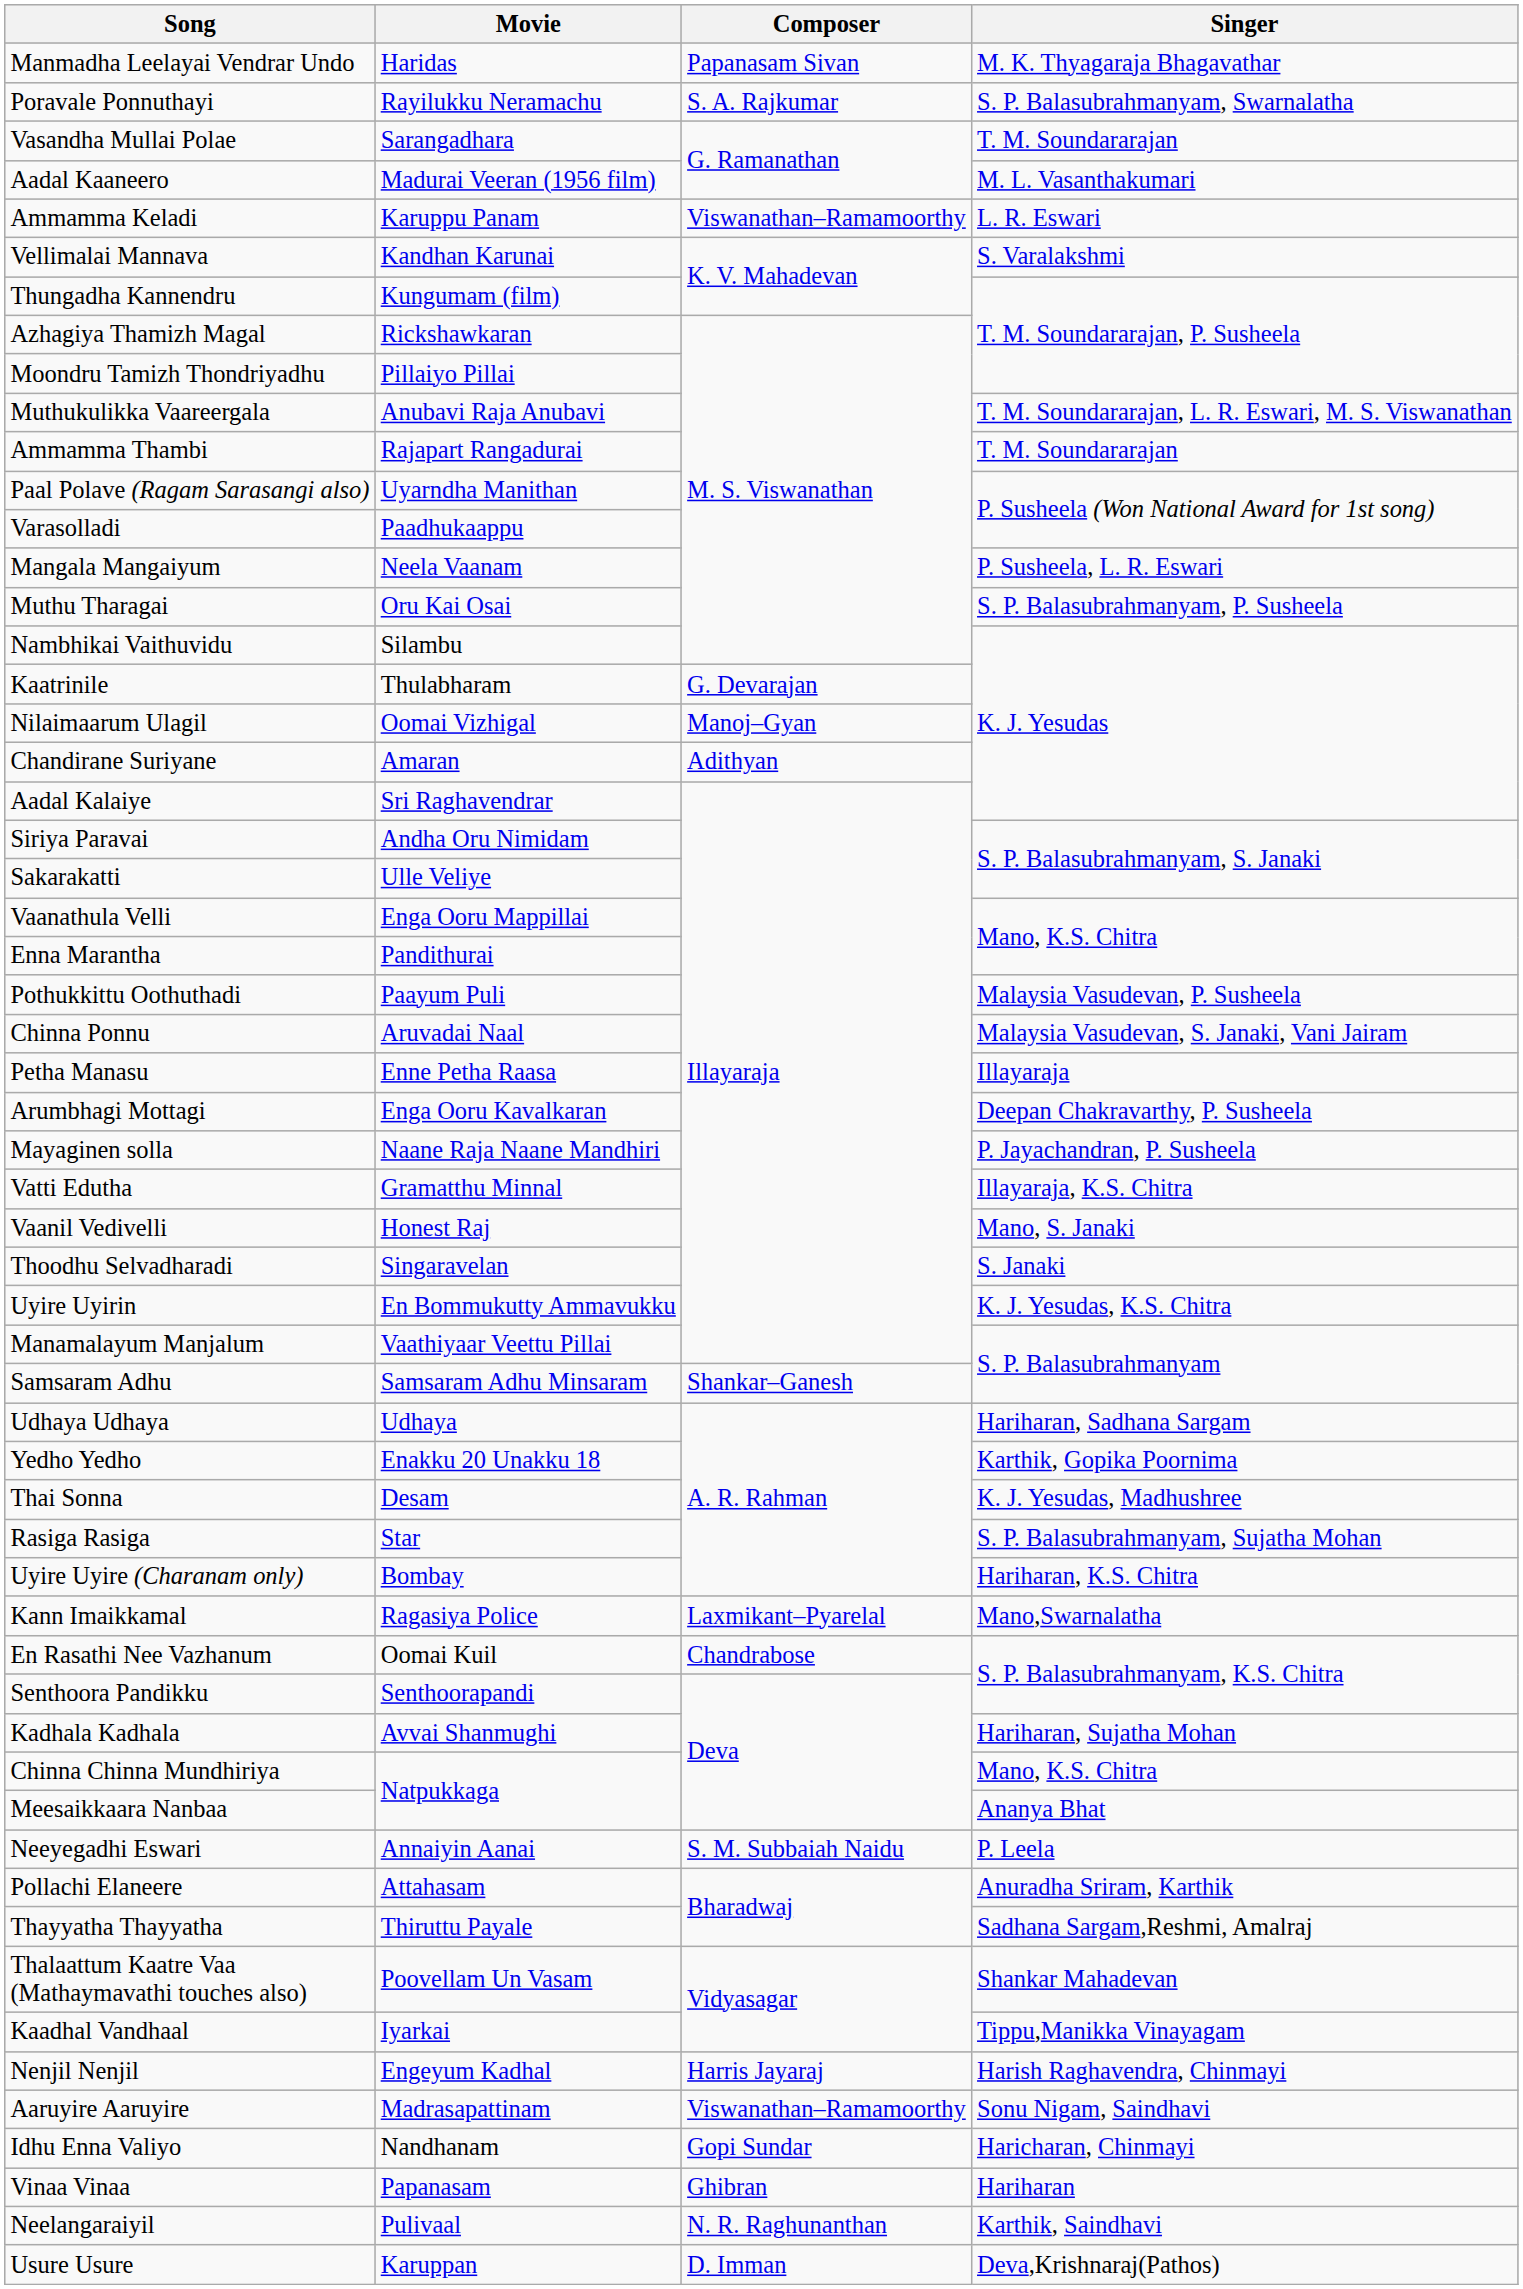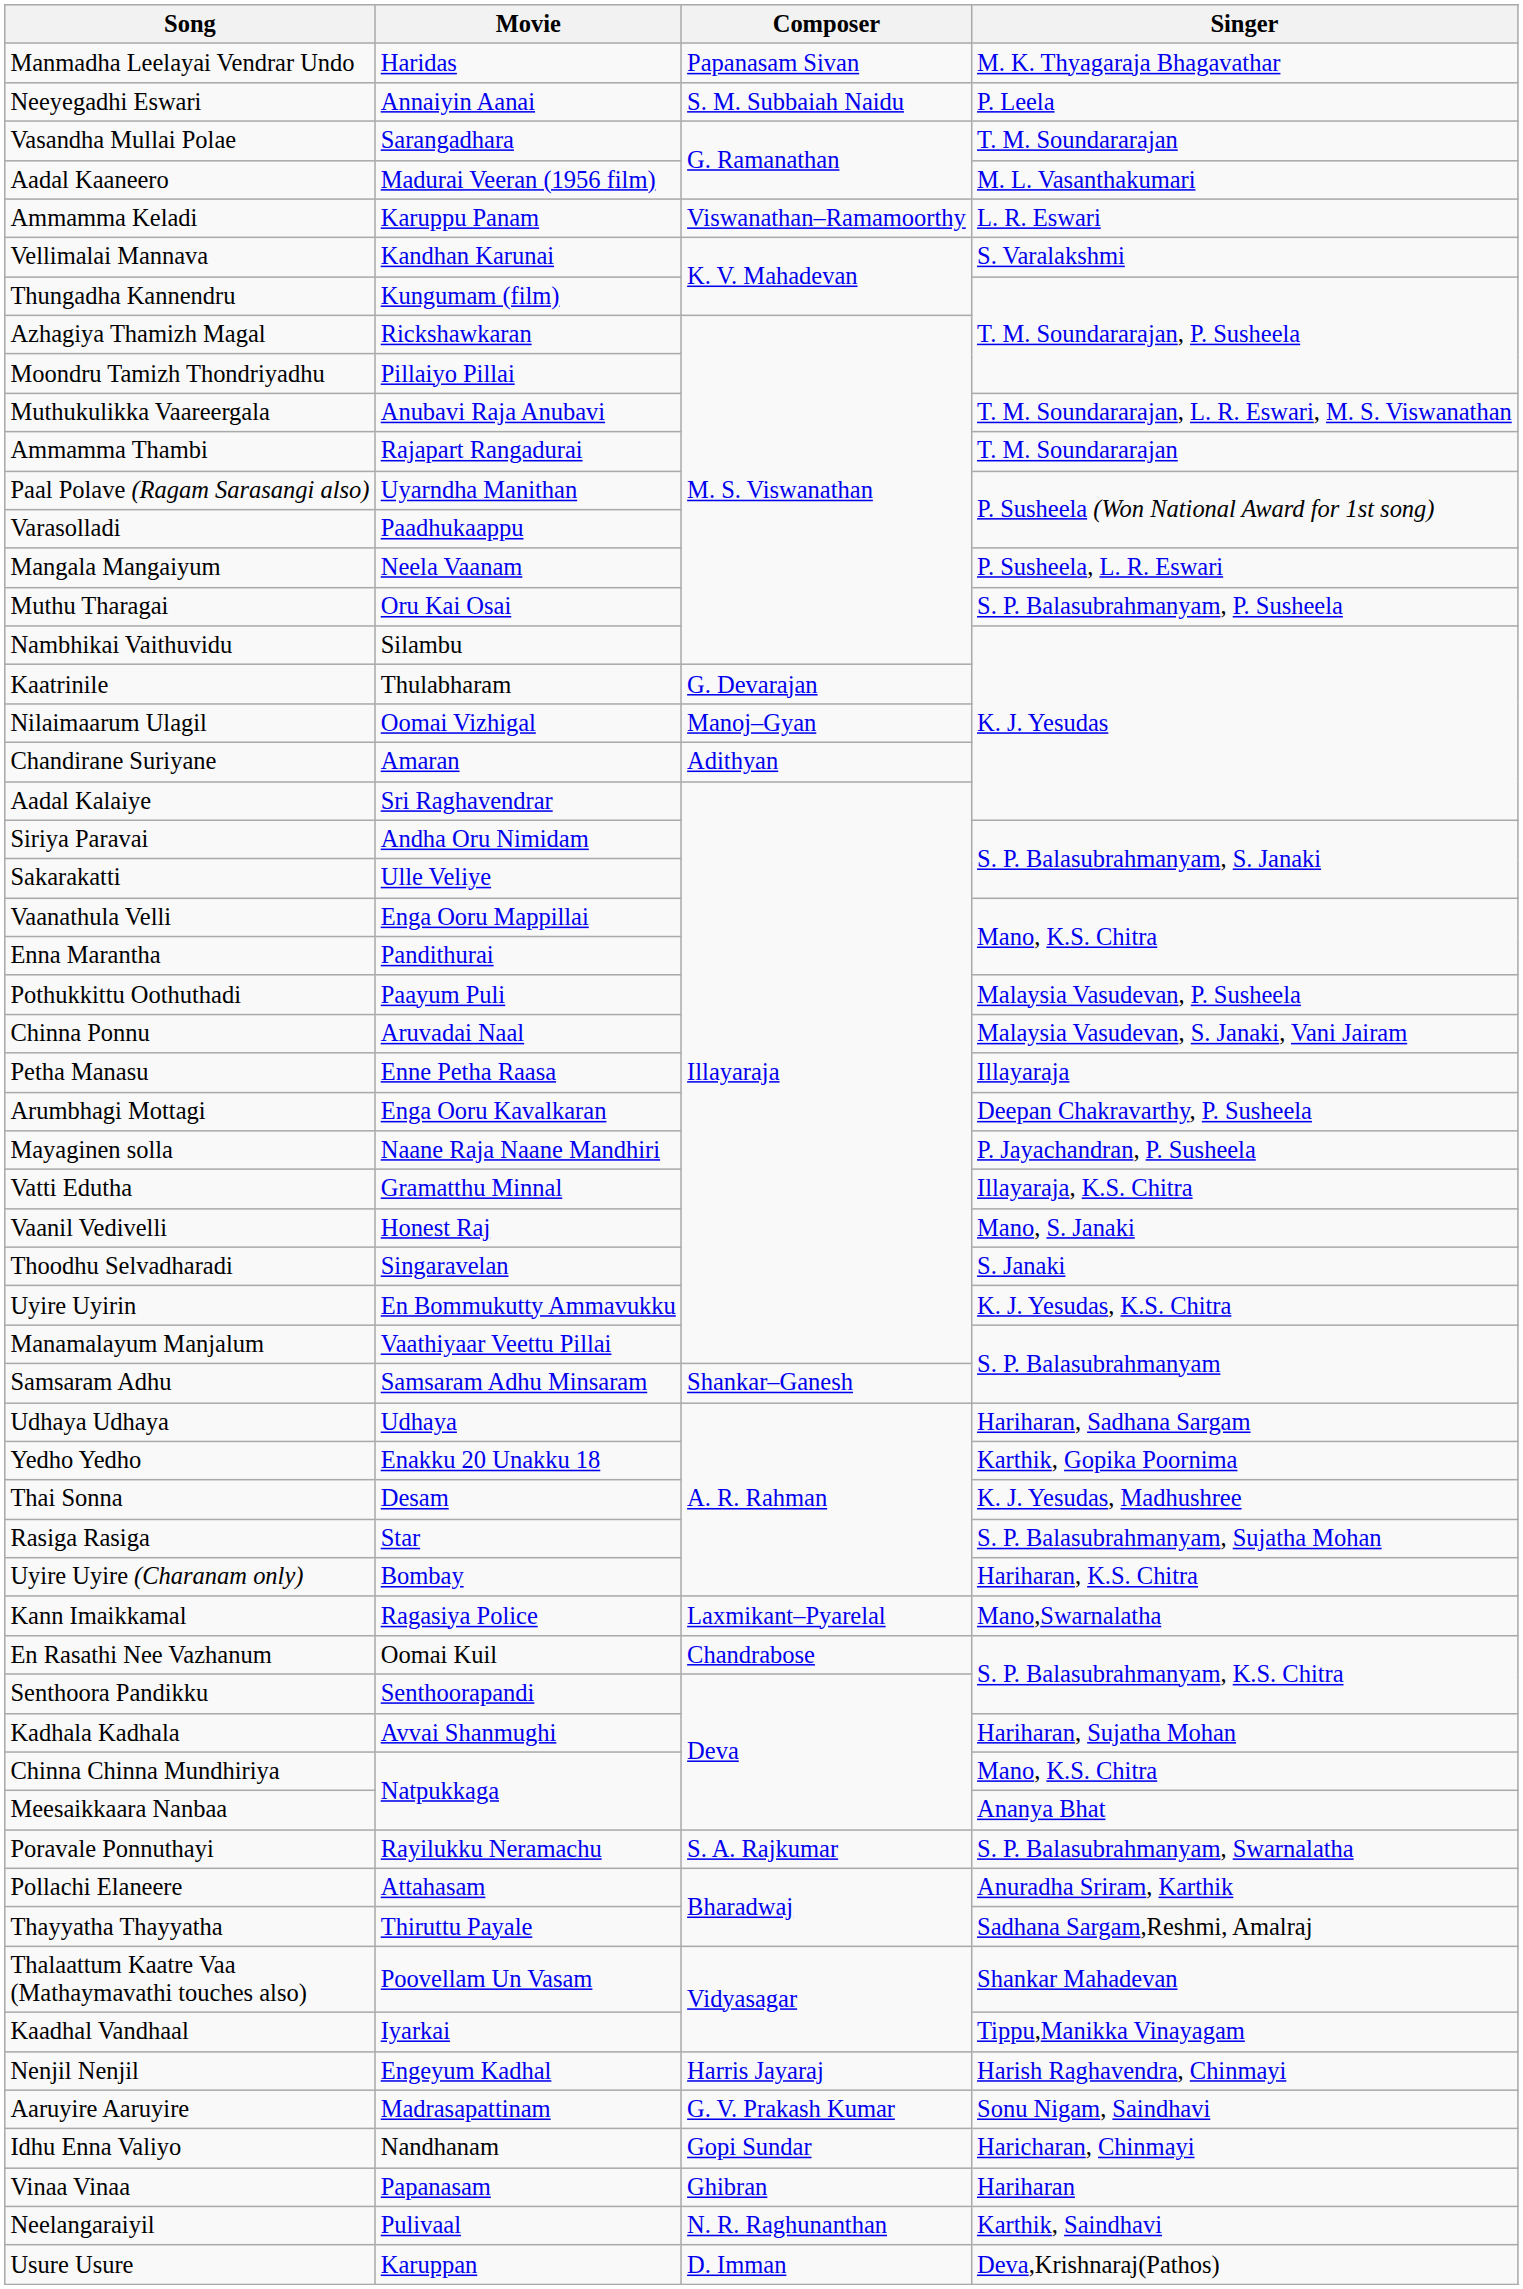rows swapped: Neeyegadhi Eswari <-> Poravale Ponnuthayi
Aaruyire Aaruyire | Composer: Viswanathan–Ramamoorthy -> G. V. Prakash Kumar
